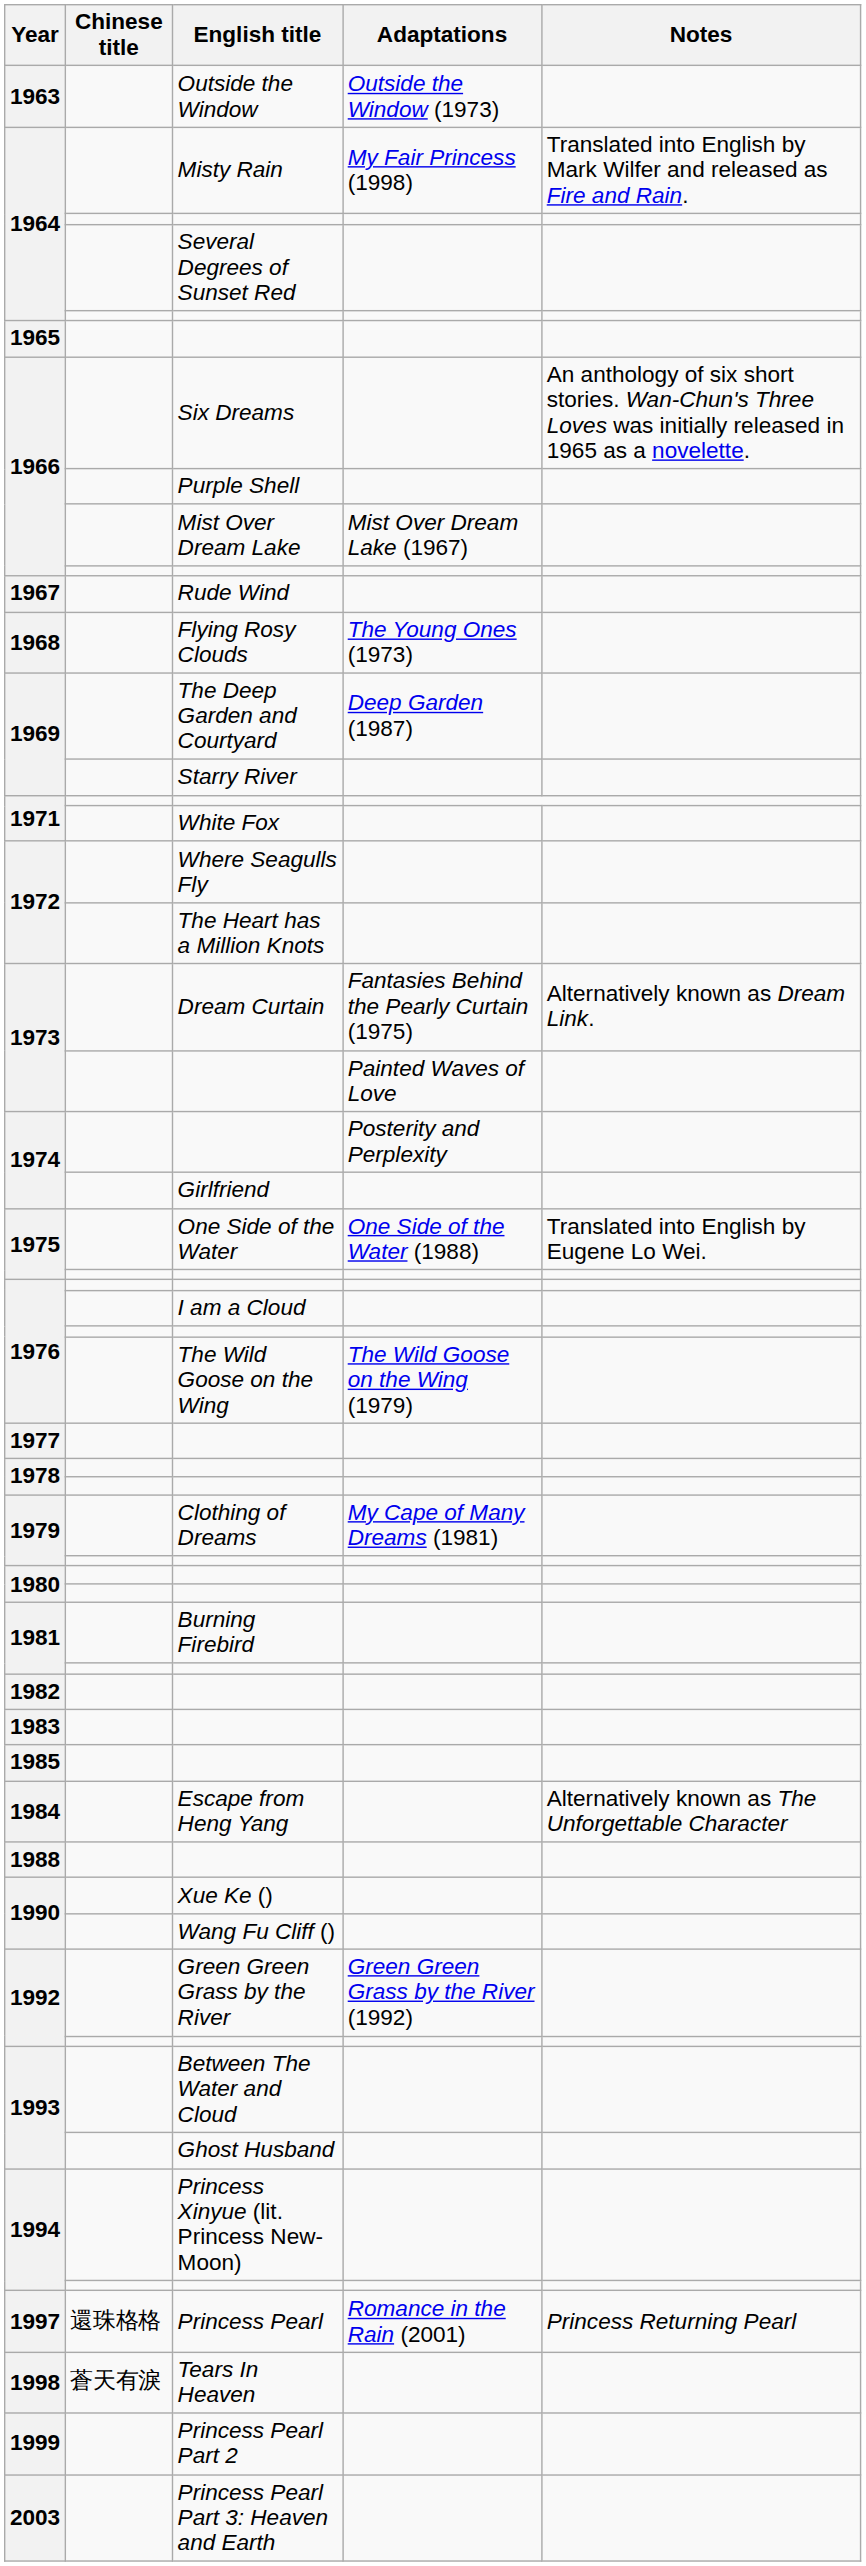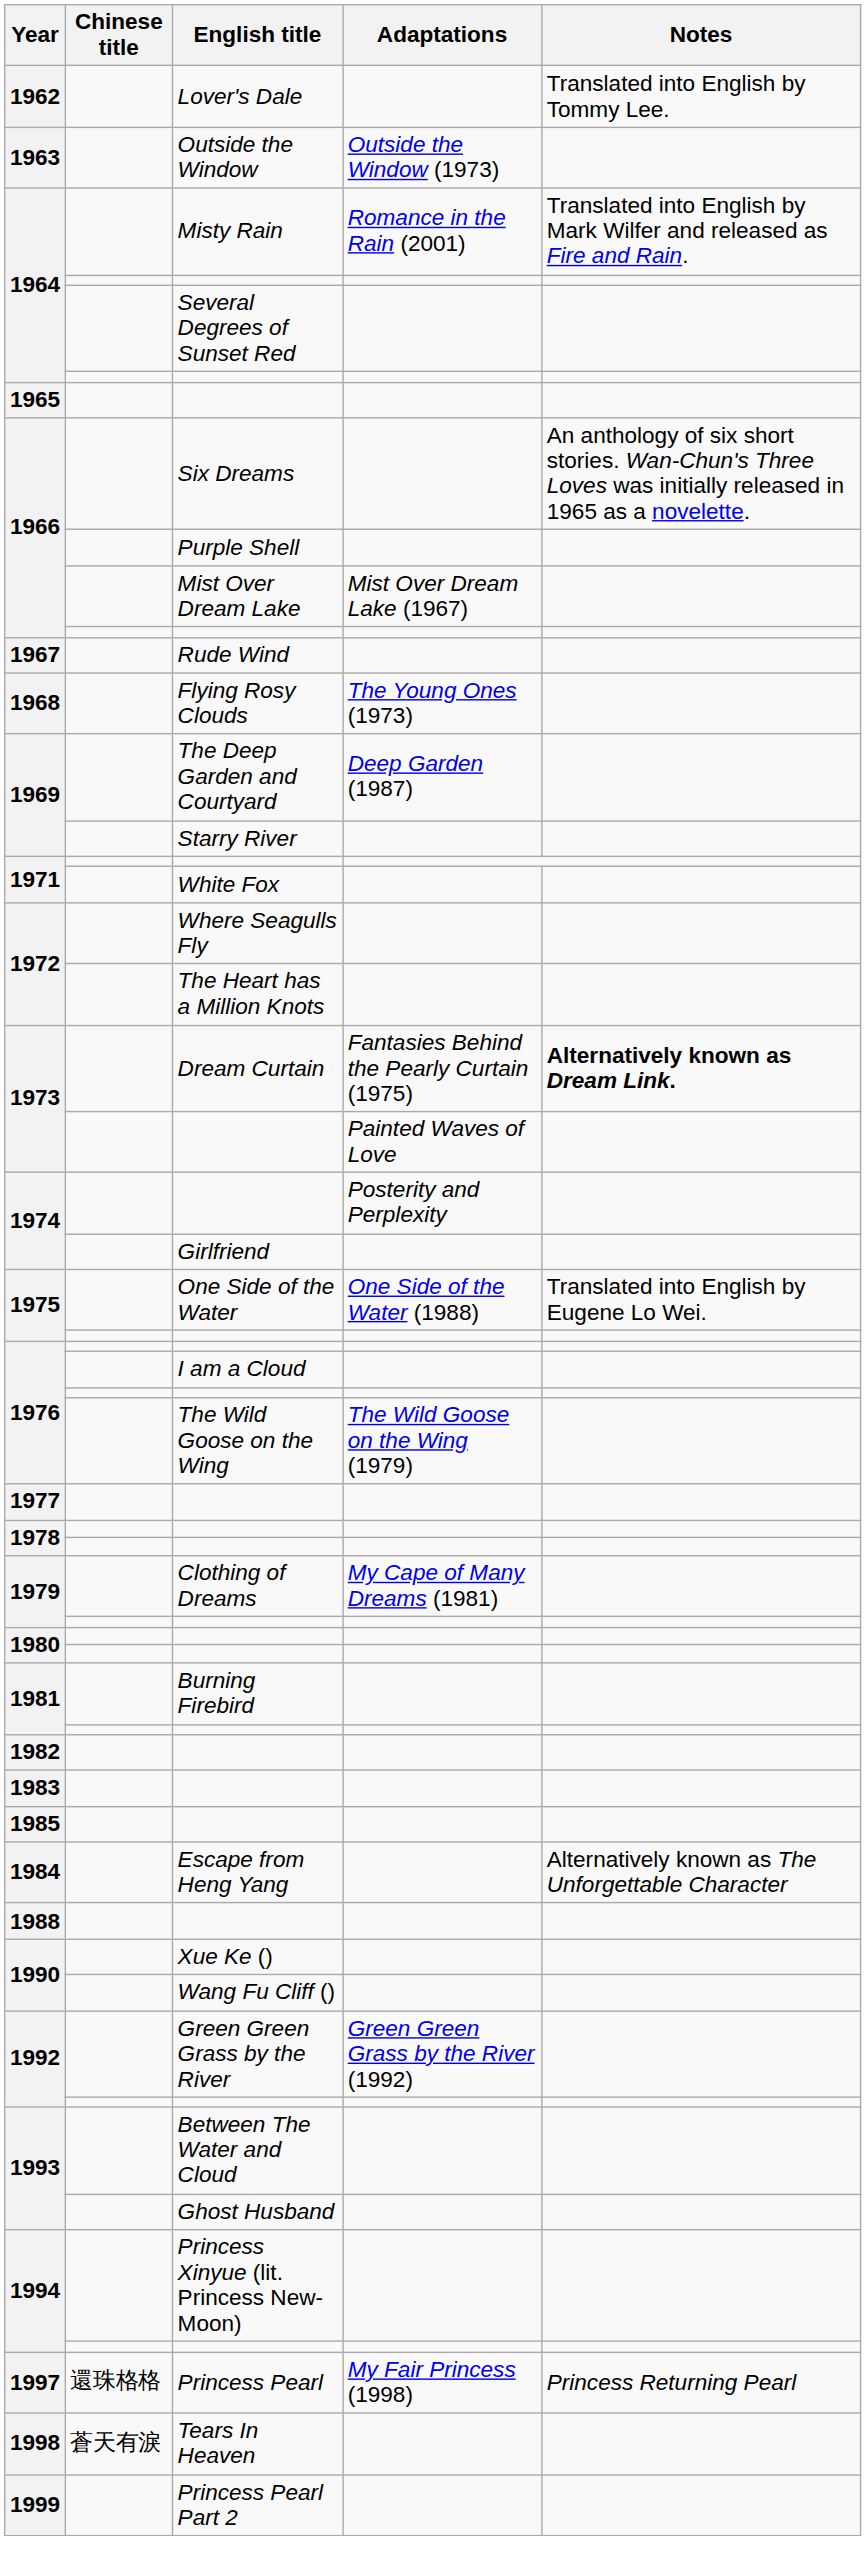+ row: 1962 | Lover's Dale | Translated into English by Tommy Lee.
Misty Rain | Adaptations: My Fair Princess (1998) -> Romance in the Rain (2001)
Dream Curtain | Notes: normal -> bold
Princess Pearl | Adaptations: Romance in the Rain (2001) -> My Fair Princess (1998)
- row: 2003 | Princess Pearl Part 3: Heaven and Earth
